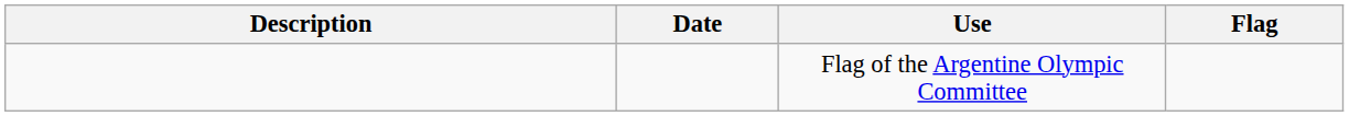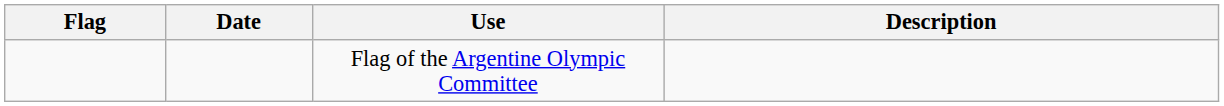columns swapped: Flag <-> Description
